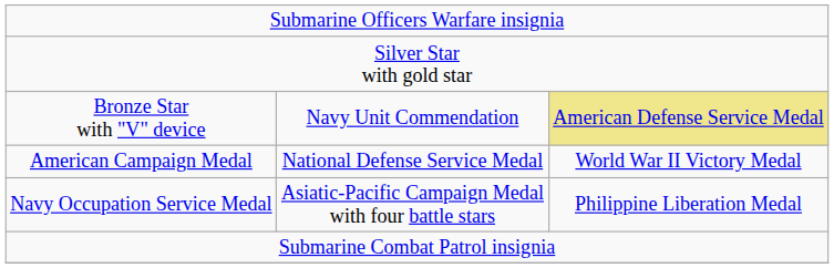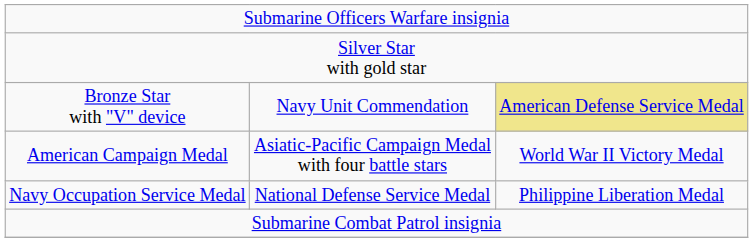American Campaign Medal | column 2: National Defense Service Medal -> Asiatic-Pacific Campaign Medal with four battle stars
Navy Occupation Service Medal | column 2: Asiatic-Pacific Campaign Medal with four battle stars -> National Defense Service Medal
